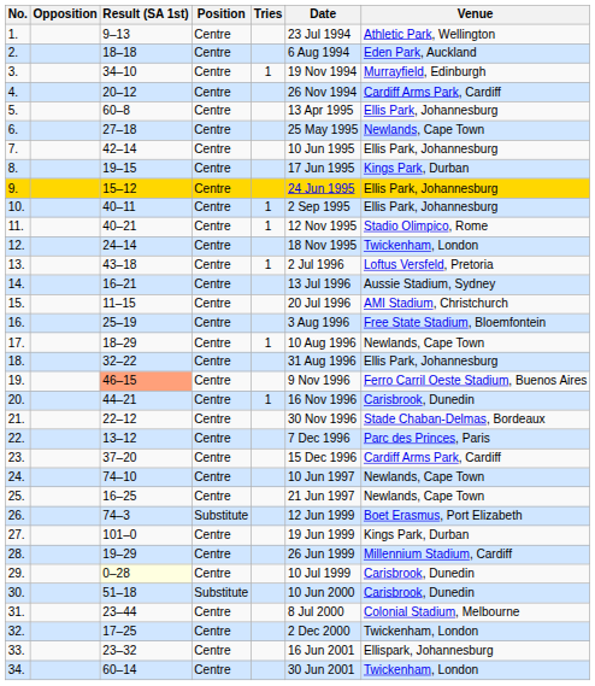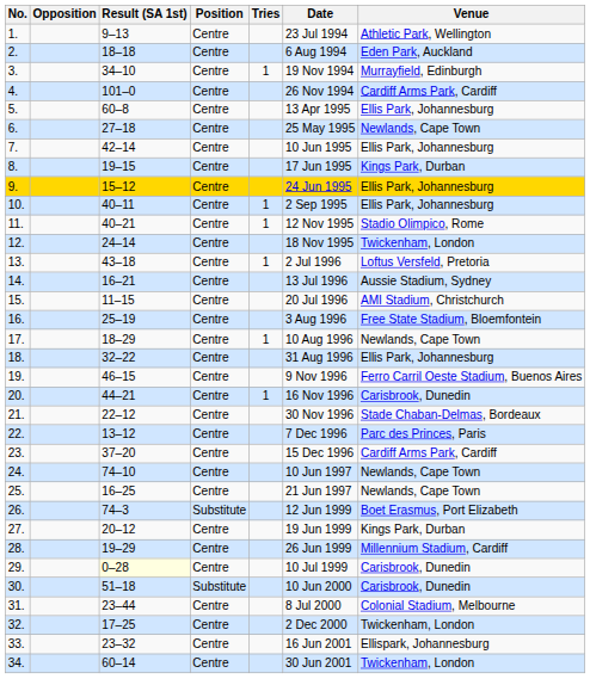4. | Result (SA 1st): 20–12 -> 101–0
19. | Result (SA 1st): lightsalmon background -> no background
27. | Result (SA 1st): 101–0 -> 20–12
